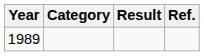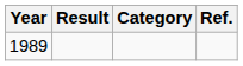columns swapped: Category <-> Result
